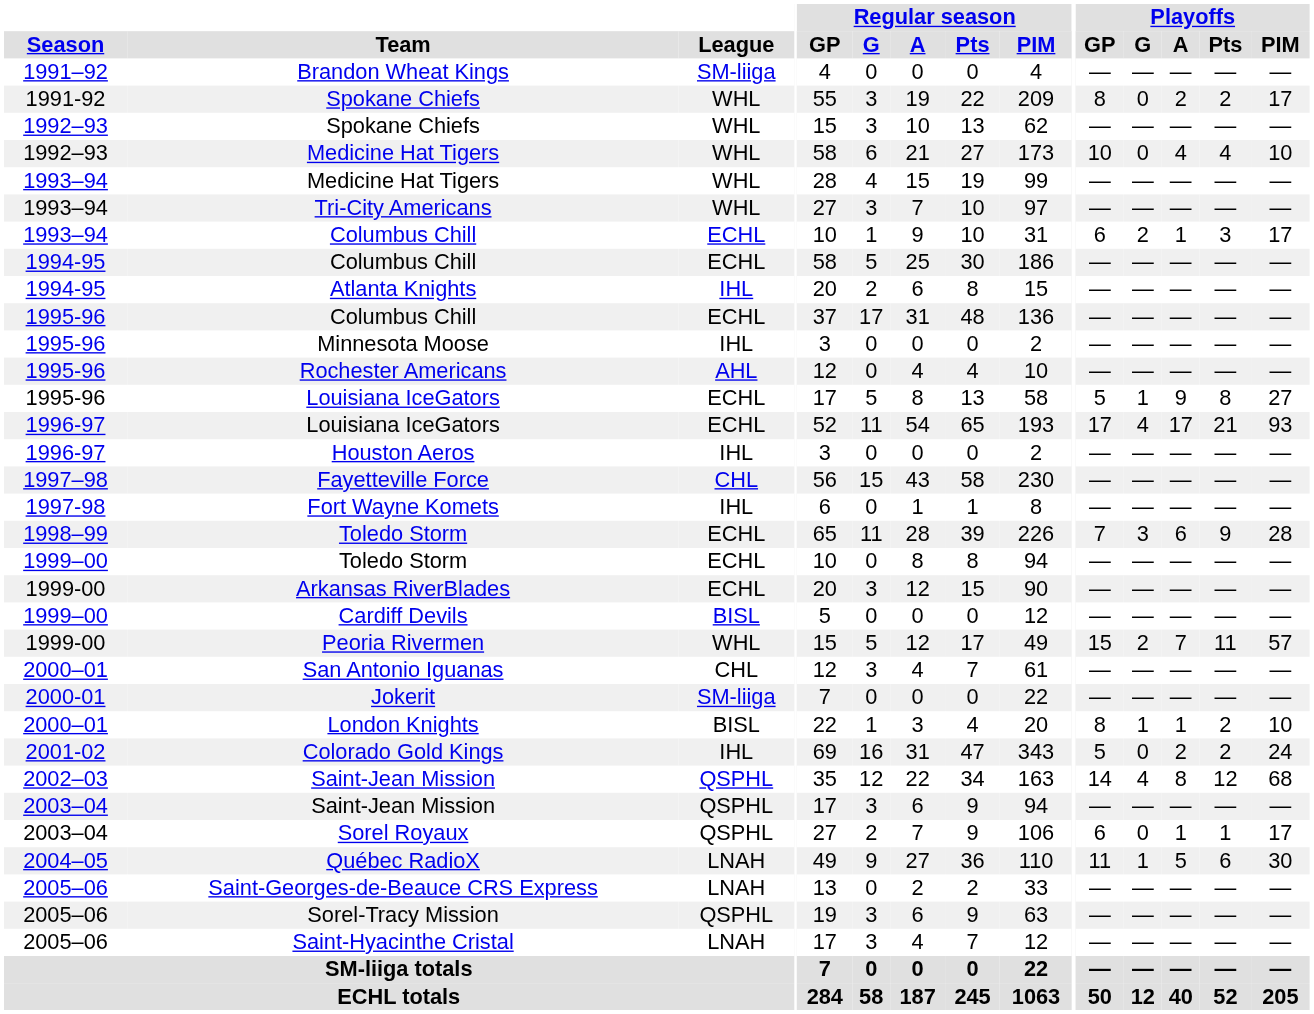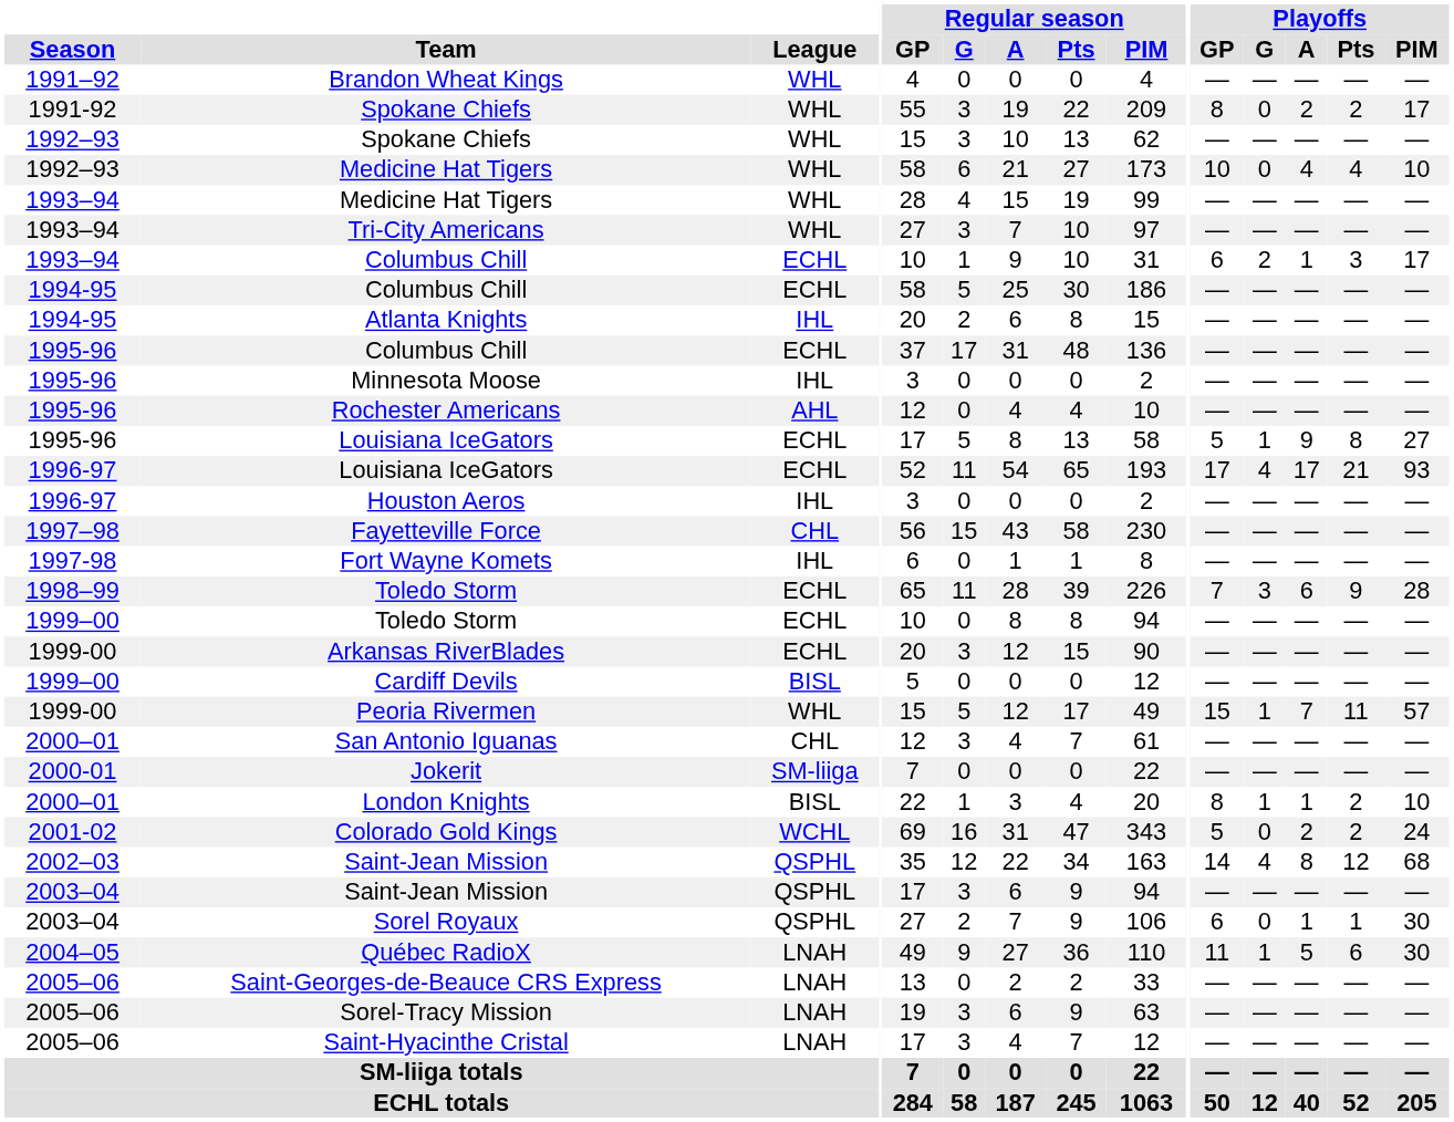Brandon Wheat Kings | League: SM-liiga -> WHL
Peoria Rivermen | Playoffs / G: 2 -> 1
Colorado Gold Kings | League: IHL -> WCHL
Sorel Royaux | Playoffs / PIM: 17 -> 30
Sorel-Tracy Mission | League: QSPHL -> LNAH
